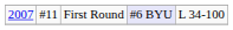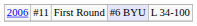First Round | column 1: 2007 -> 2006
